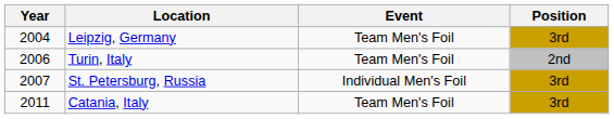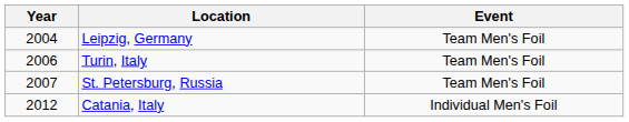- column: Position | 3rd | 2nd | 3rd | 3rd
St. Petersburg, Russia | Event: Individual Men's Foil -> Team Men's Foil
Catania, Italy | Year: 2011 -> 2012
Catania, Italy | Event: Team Men's Foil -> Individual Men's Foil
